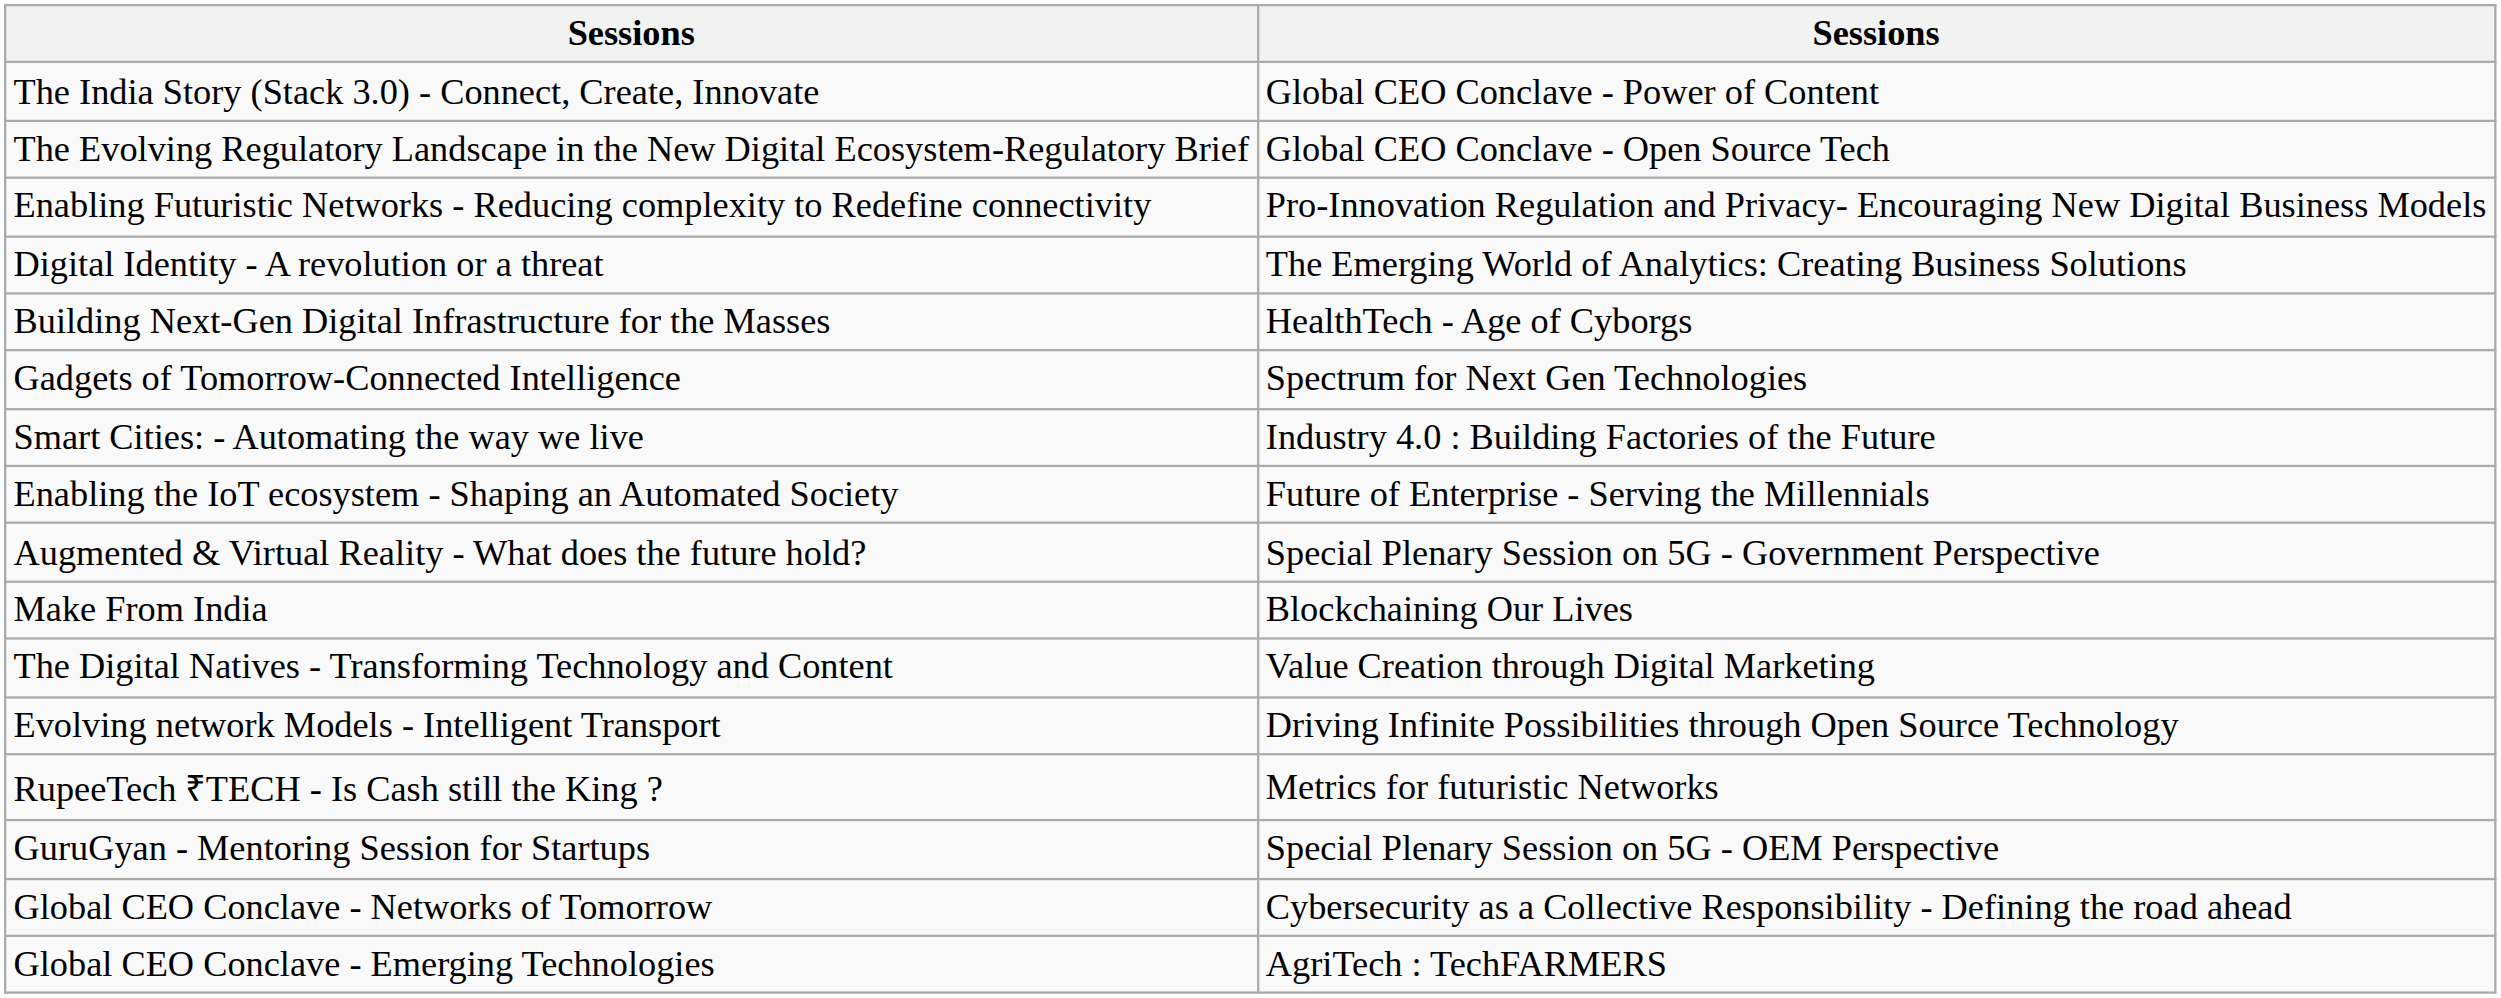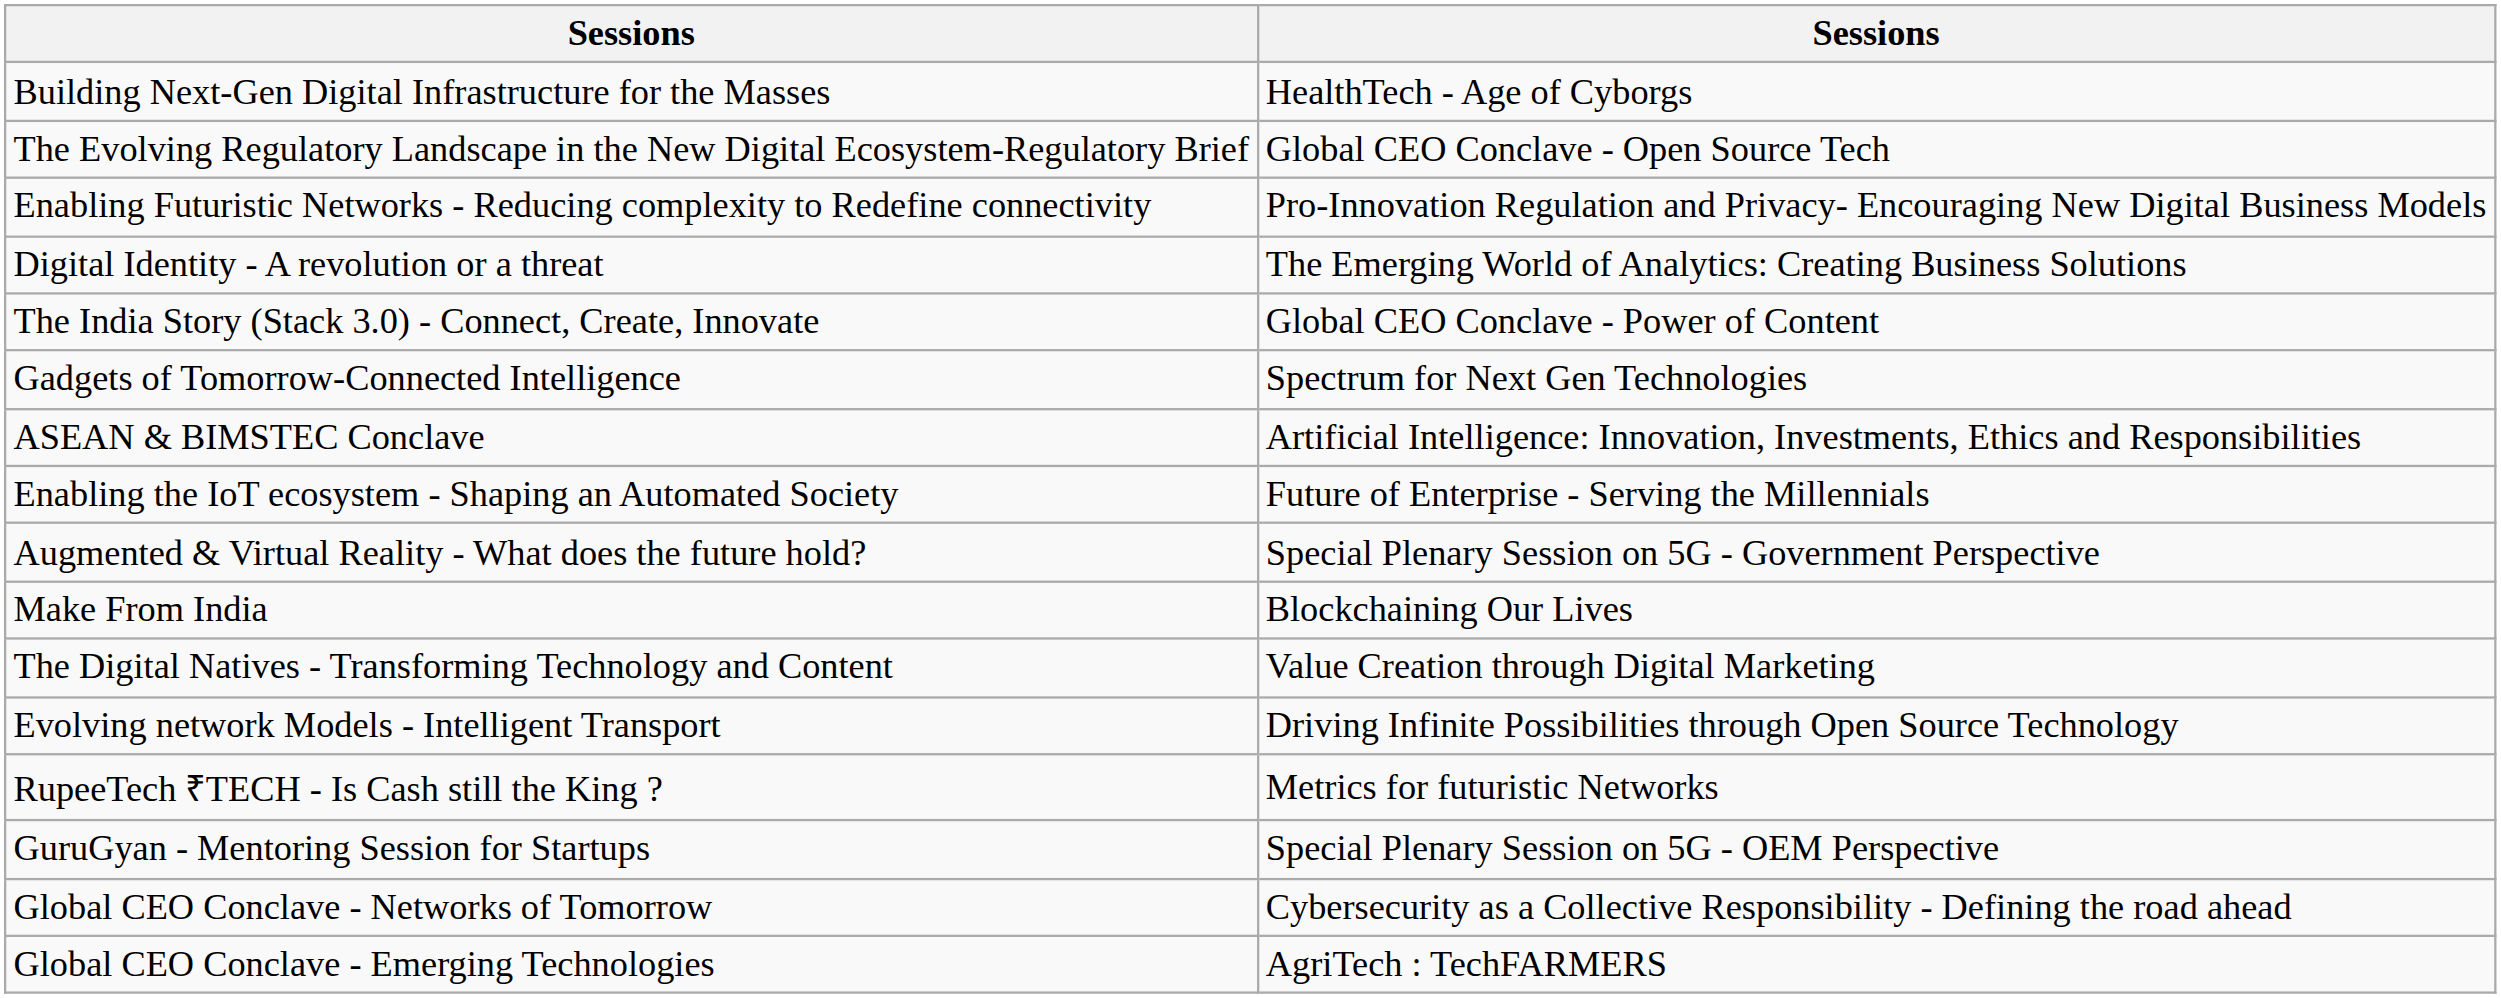rows swapped: The India Story (Stack 3.0) - Connect, Create, Innovate <-> Building Next-Gen Digital Infrastructure for the Masses
+ row: ASEAN & BIMSTEC Conclave | Artificial Intelligence: Innovation, Investments, Ethics and Responsibilities
- row: Smart Cities: - Automating the way we live | Industry 4.0 : Building Factories of the Future
